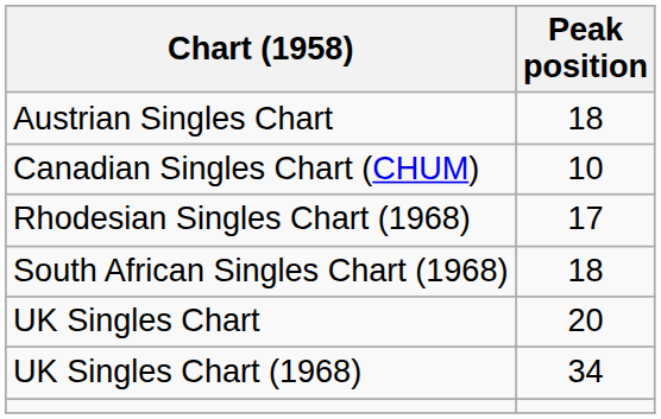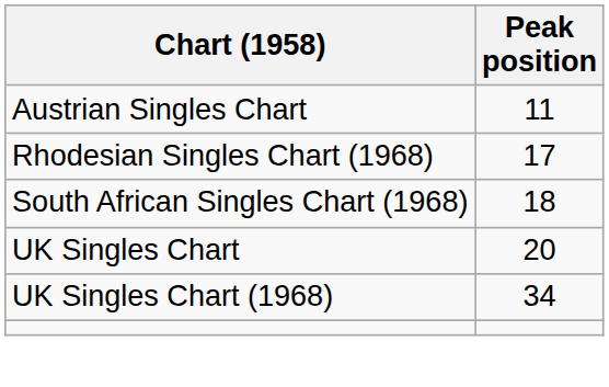Austrian Singles Chart | Peak position: 18 -> 11
- row: Canadian Singles Chart (CHUM) | 10
